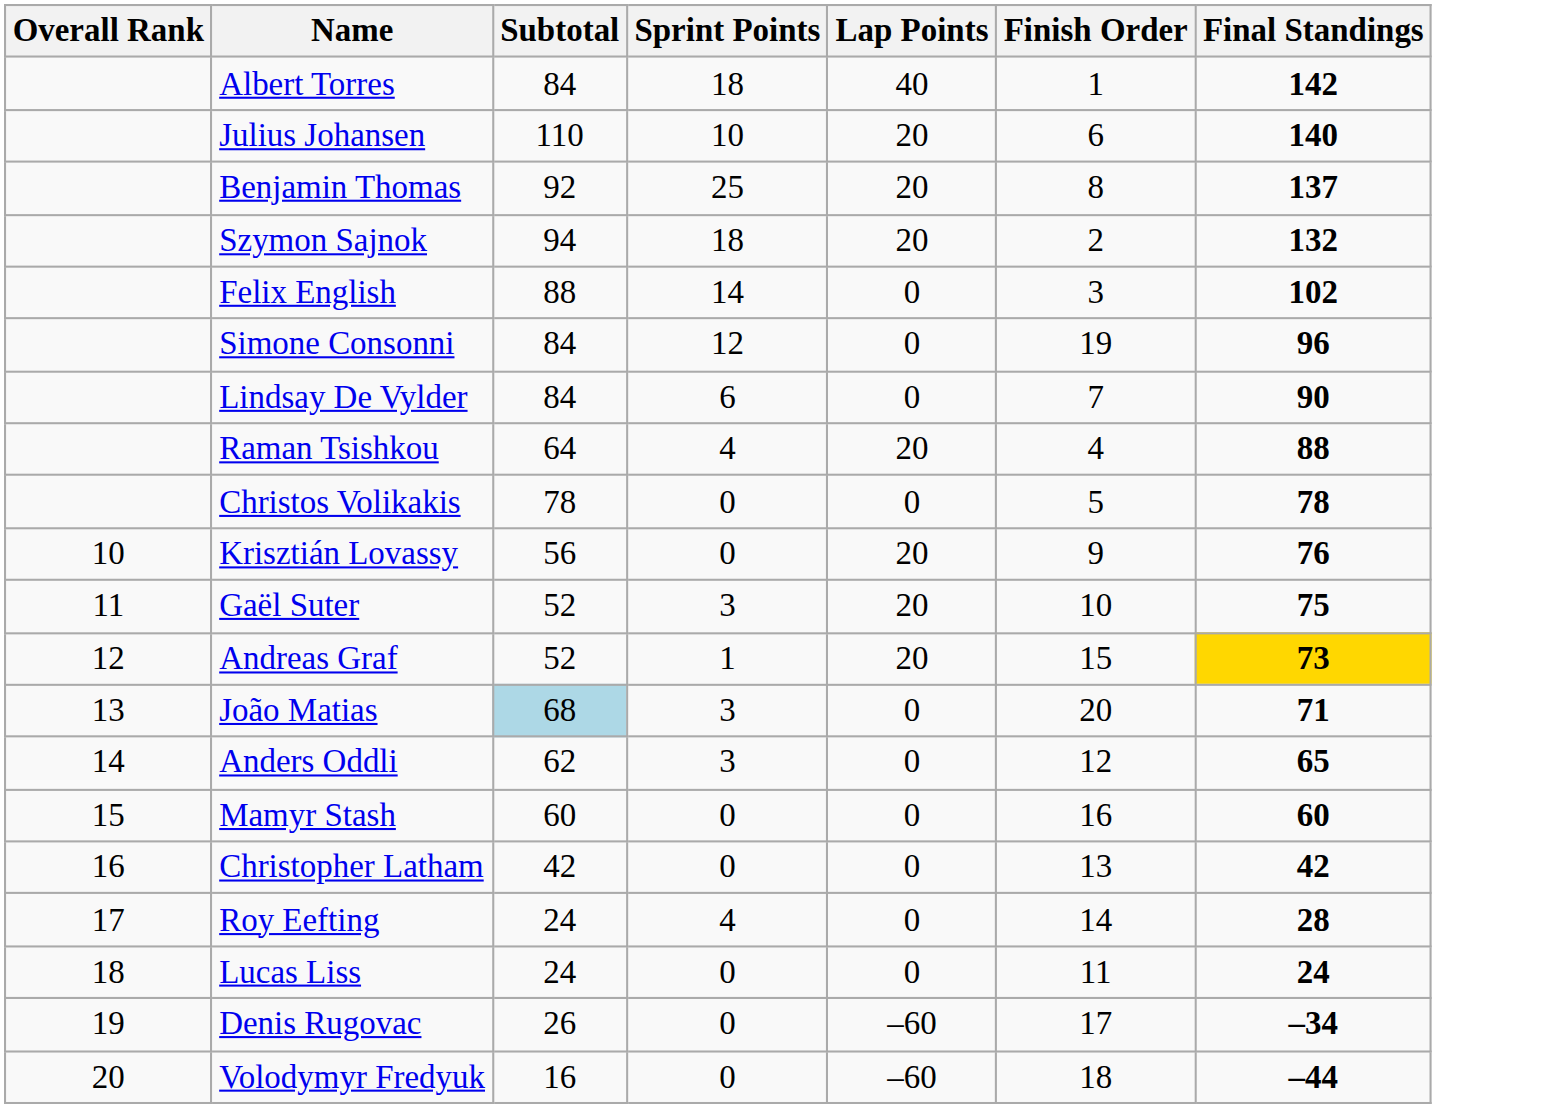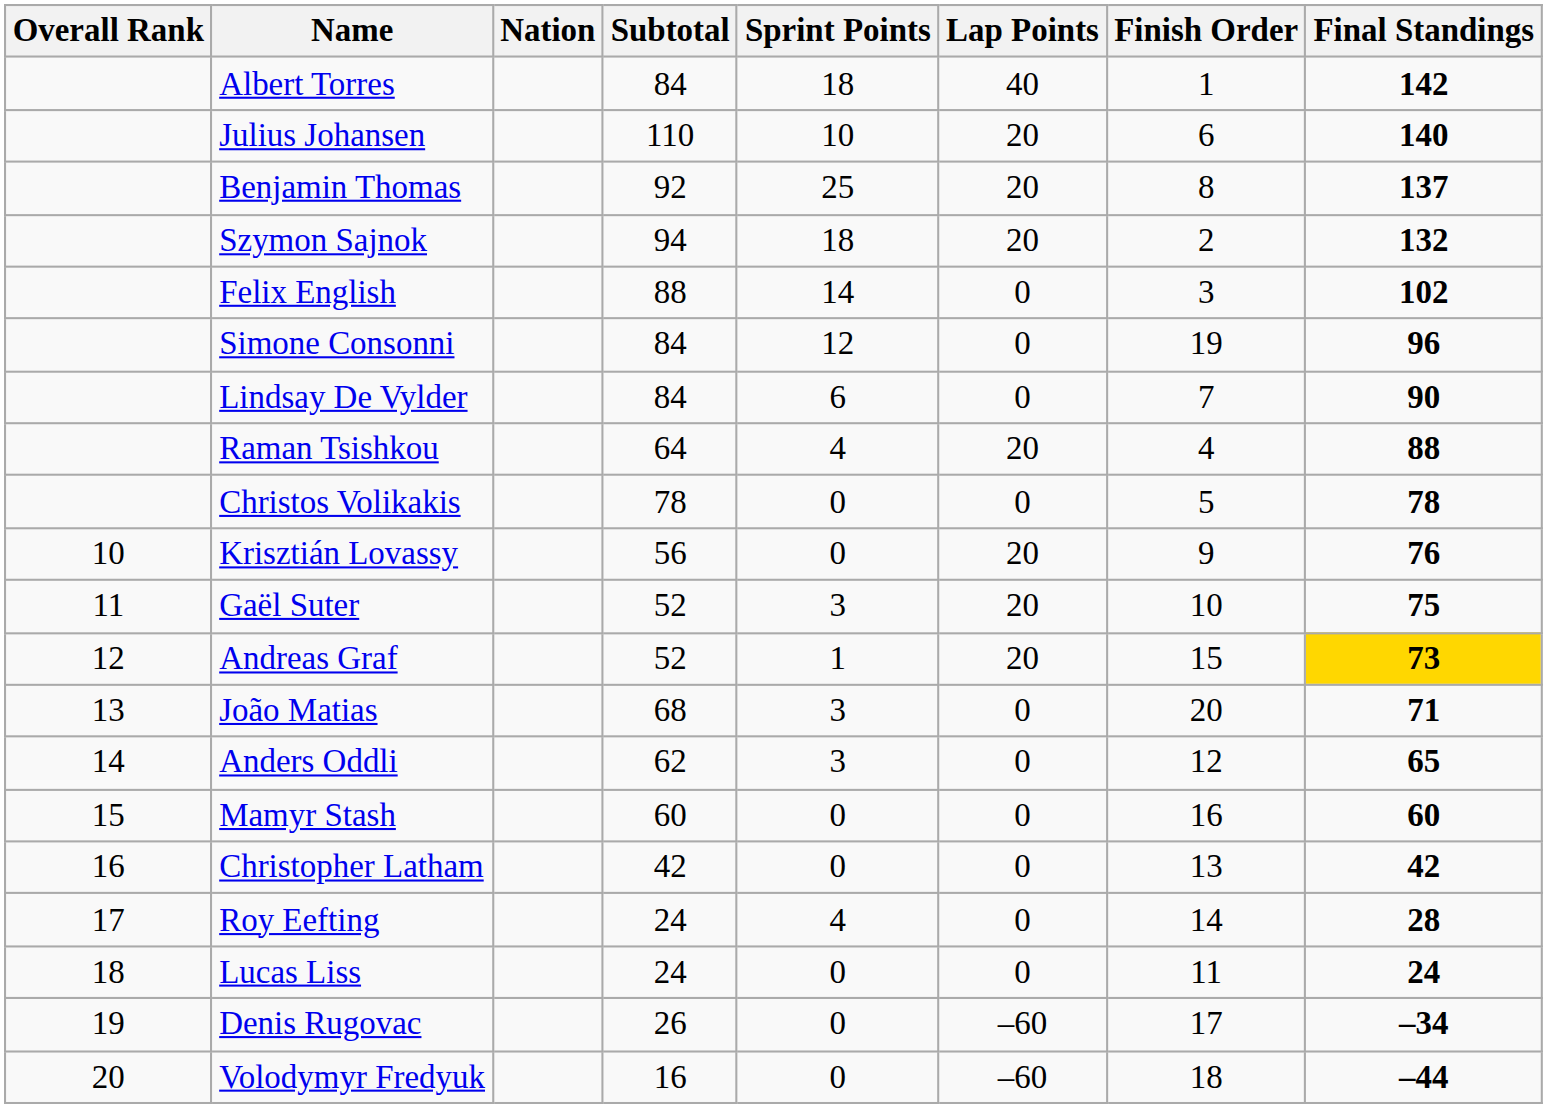+ column: Nation
João Matias | Subtotal: lightblue background -> no background
